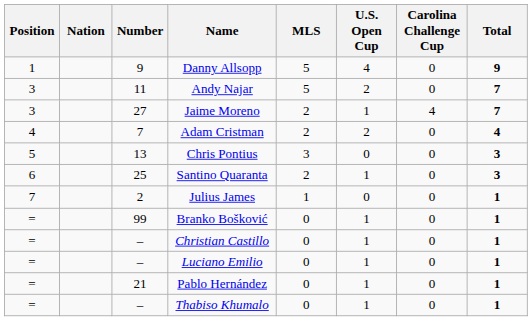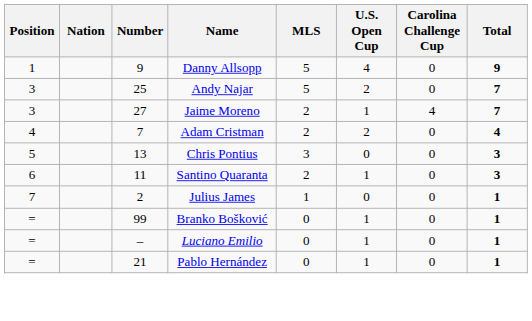Andy Najar | Number: 11 -> 25
Santino Quaranta | Number: 25 -> 11
- row: = | – | Christian Castillo | 0 | 1 | 0 | 1
- row: = | – | Thabiso Khumalo | 0 | 1 | 0 | 1
